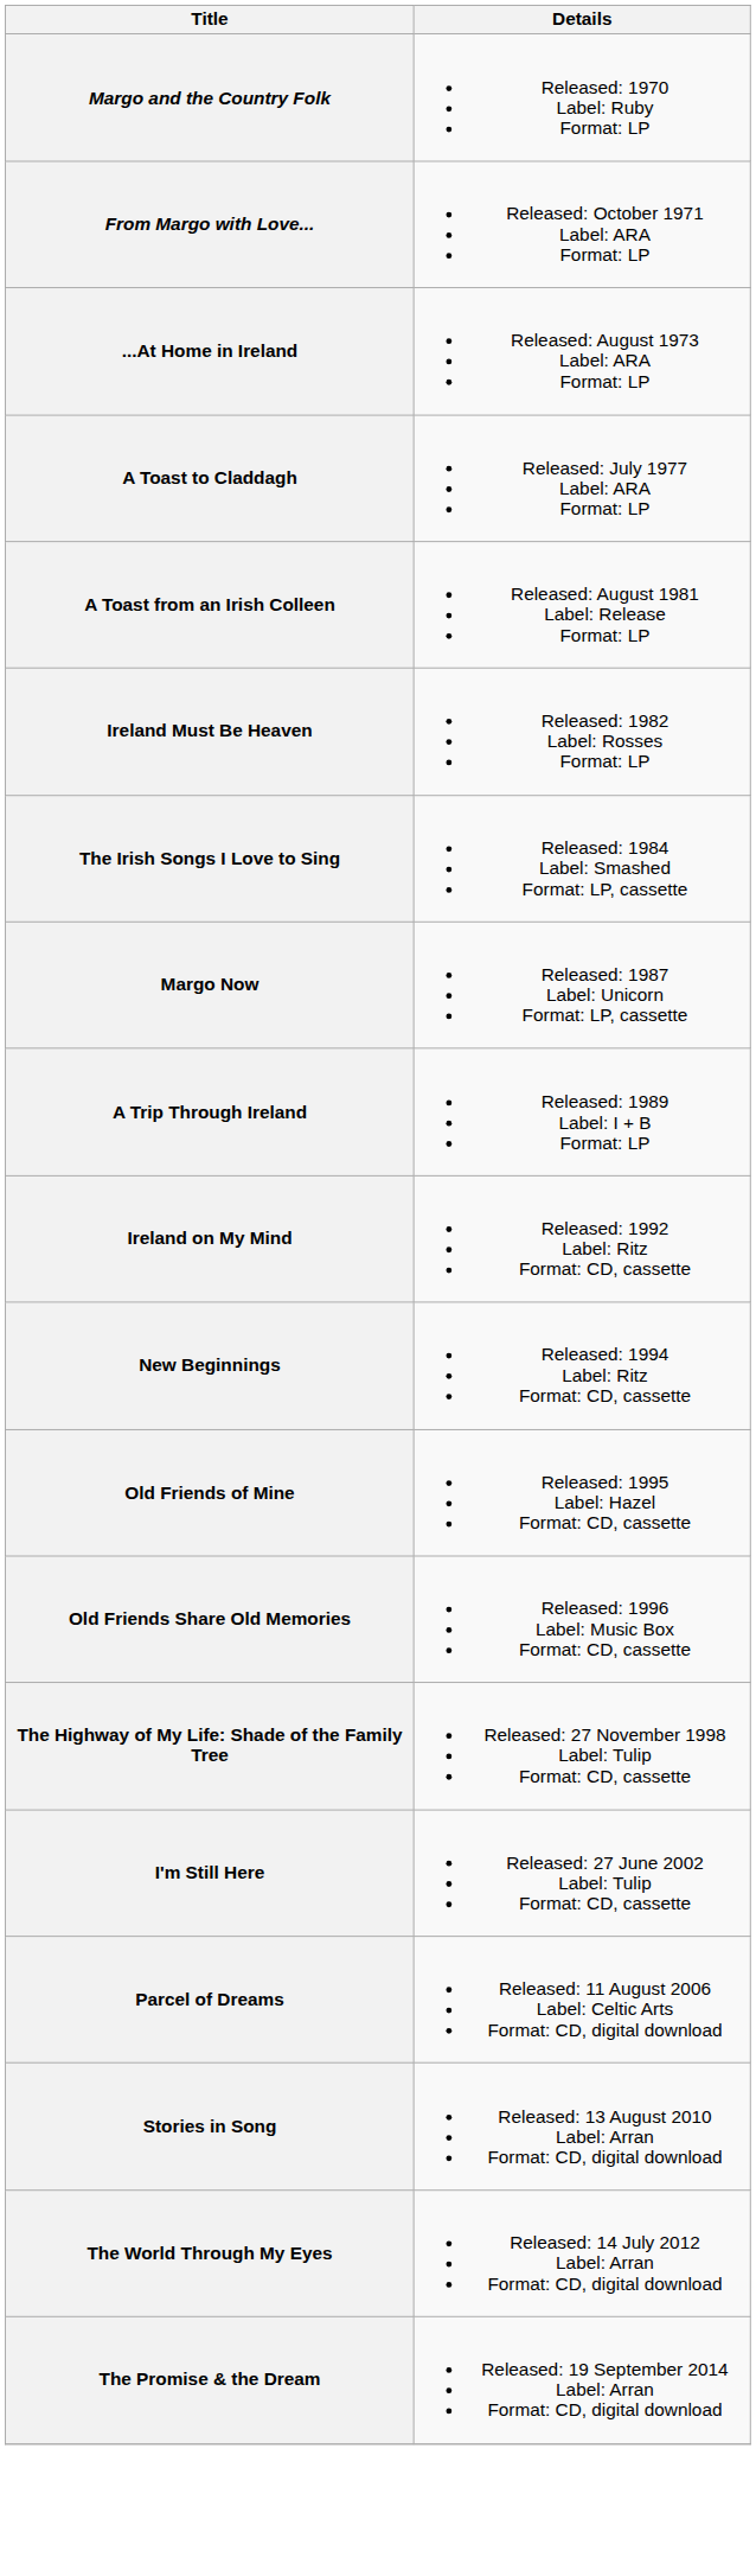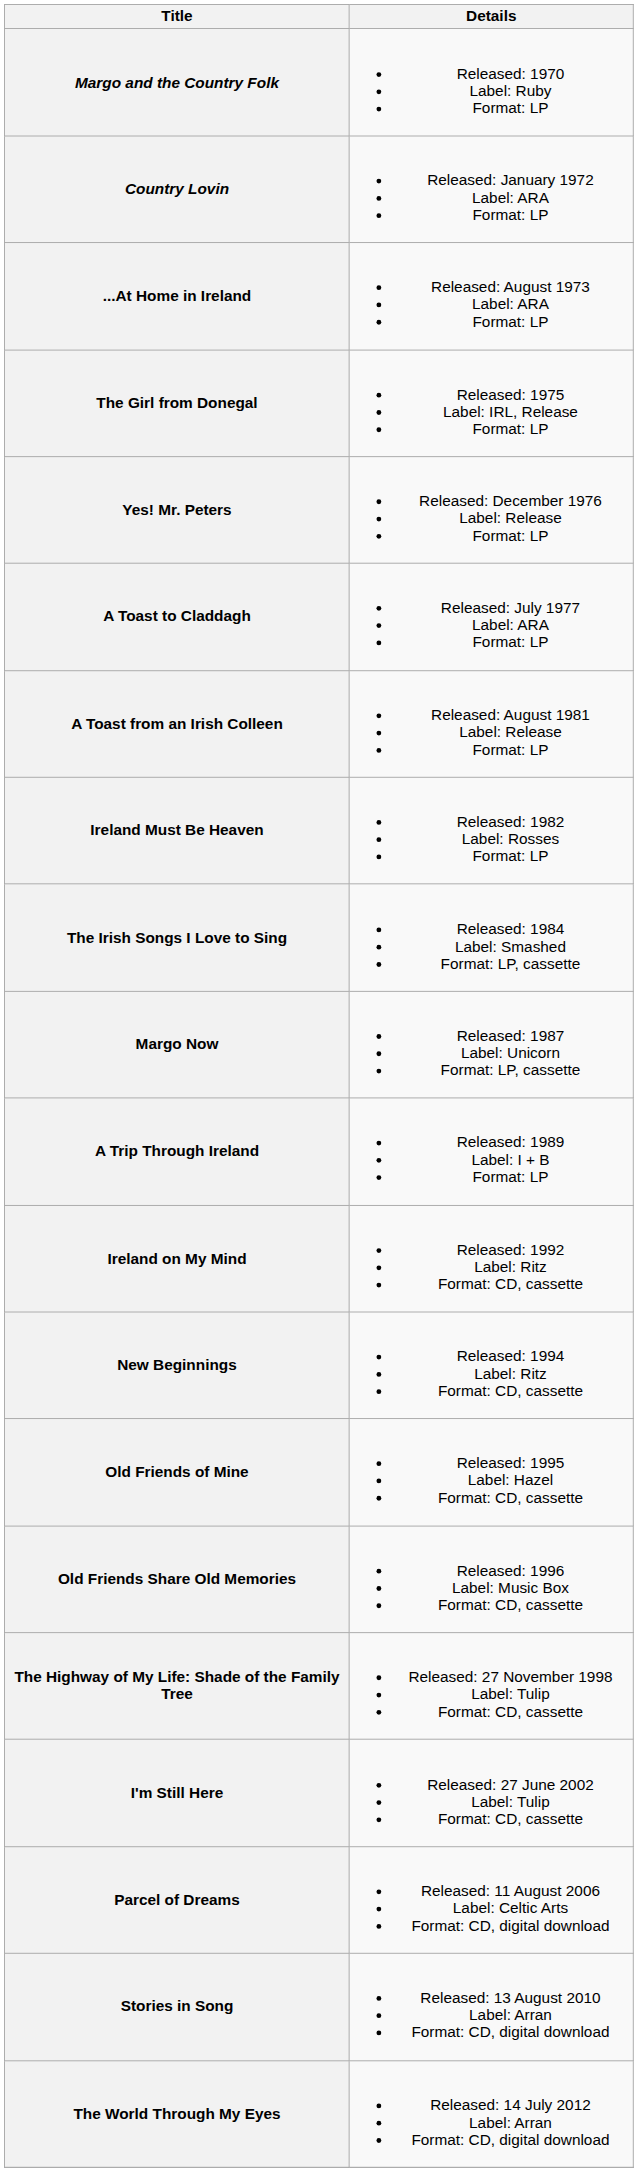- row: From Margo with Love... | Released: October 1971 Label: ARA Format: LP
+ row: Country Lovin | Released: January 1972 Label: ARA Format: LP
+ row: The Girl from Donegal | Released: 1975 Label: IRL, Release Format: LP
+ row: Yes! Mr. Peters | Released: December 1976 Label: Release Format: LP
- row: The Promise & the Dream | Released: 19 September 2014 Label: Arran Format: CD, digital download
